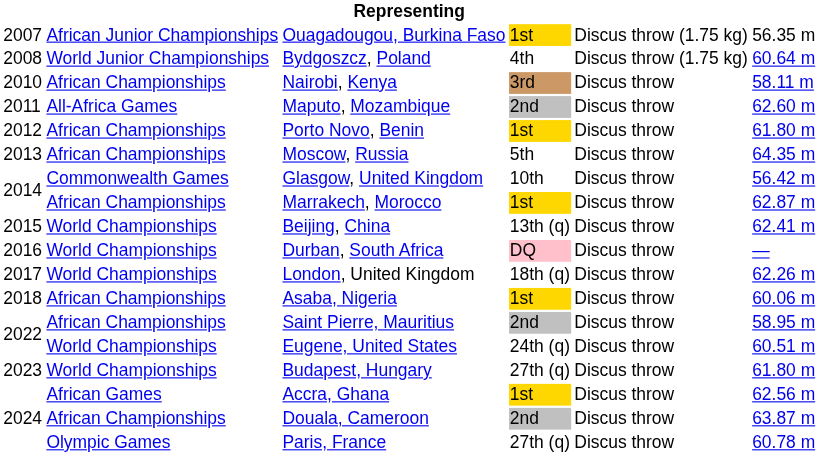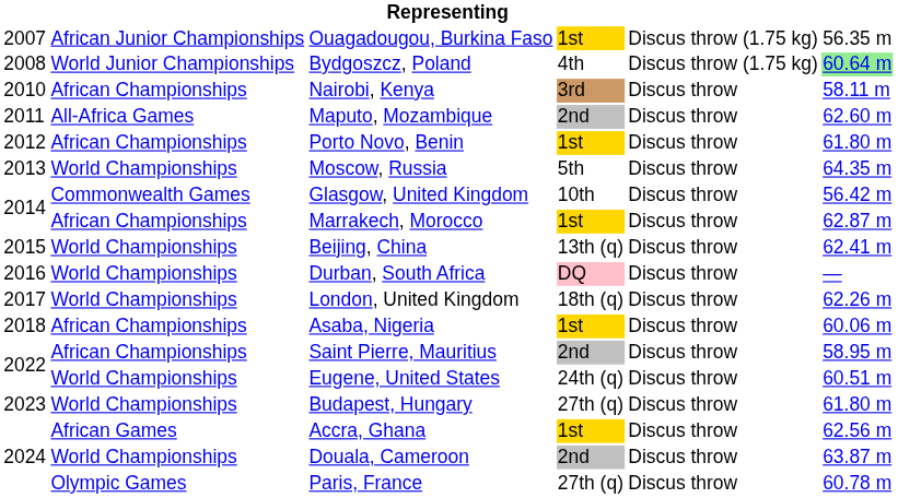Bydgoszcz, Poland | column 6: no background -> lightgreen background
Moscow, Russia | column 2: African Championships -> World Championships
Douala, Cameroon | column 2: African Championships -> World Championships
